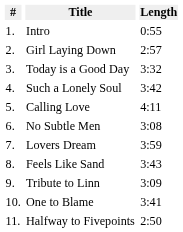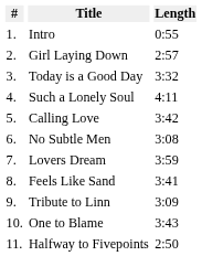Such a Lonely Soul | Length: 3:42 -> 4:11
Calling Love | Length: 4:11 -> 3:42
Feels Like Sand | Length: 3:43 -> 3:41
One to Blame | Length: 3:41 -> 3:43
